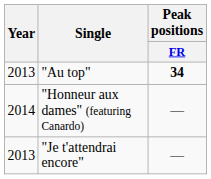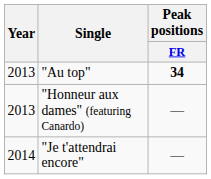"Honneur aux dames" (featuring Canardo) | Year: 2014 -> 2013
"Je t'attendrai encore" | Year: 2013 -> 2014
